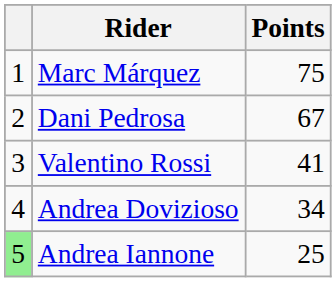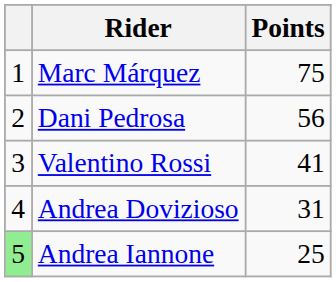Dani Pedrosa | Points: 67 -> 56
Andrea Dovizioso | Points: 34 -> 31
